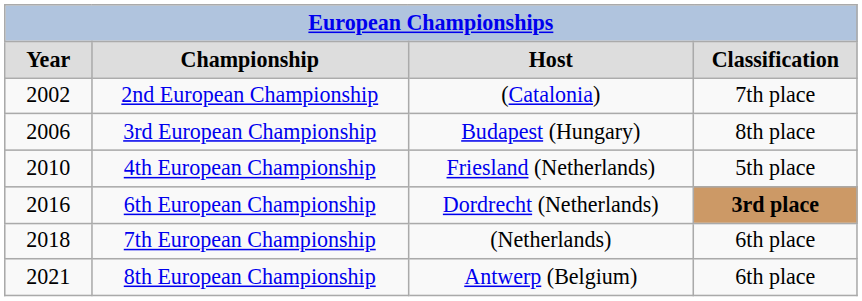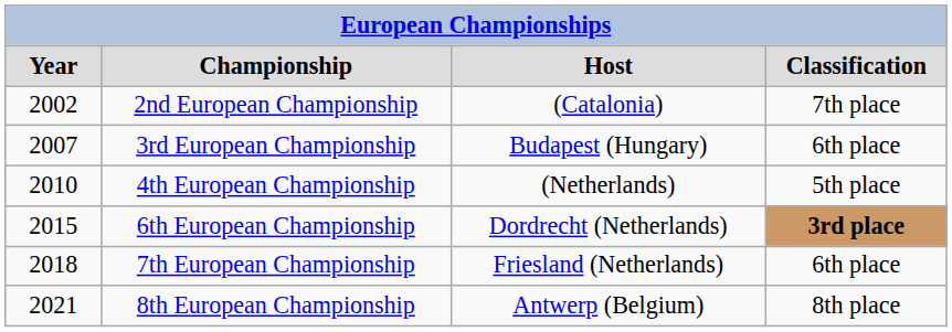3rd European Championship | column 1: 2006 -> 2007
3rd European Championship | column 4: 8th place -> 6th place
4th European Championship | column 3: Friesland (Netherlands) -> (Netherlands)
6th European Championship | column 1: 2016 -> 2015
7th European Championship | column 3: (Netherlands) -> Friesland (Netherlands)
8th European Championship | column 4: 6th place -> 8th place
